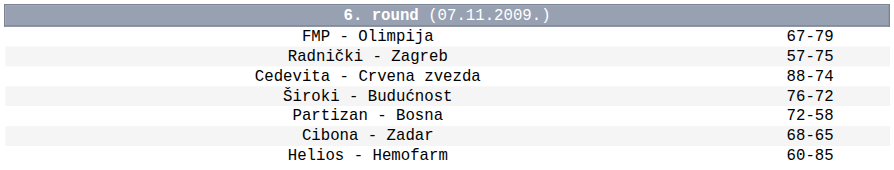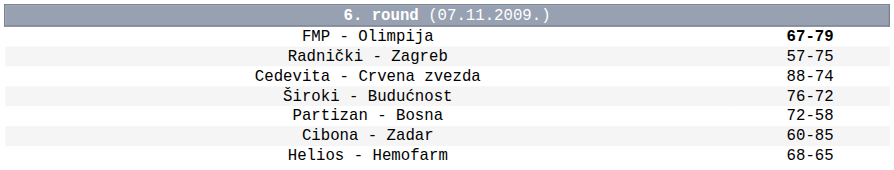FMP - Olimpija | column 2: normal -> bold
Cibona - Zadar | column 2: 68-65 -> 60-85
Helios - Hemofarm | column 2: 60-85 -> 68-65
